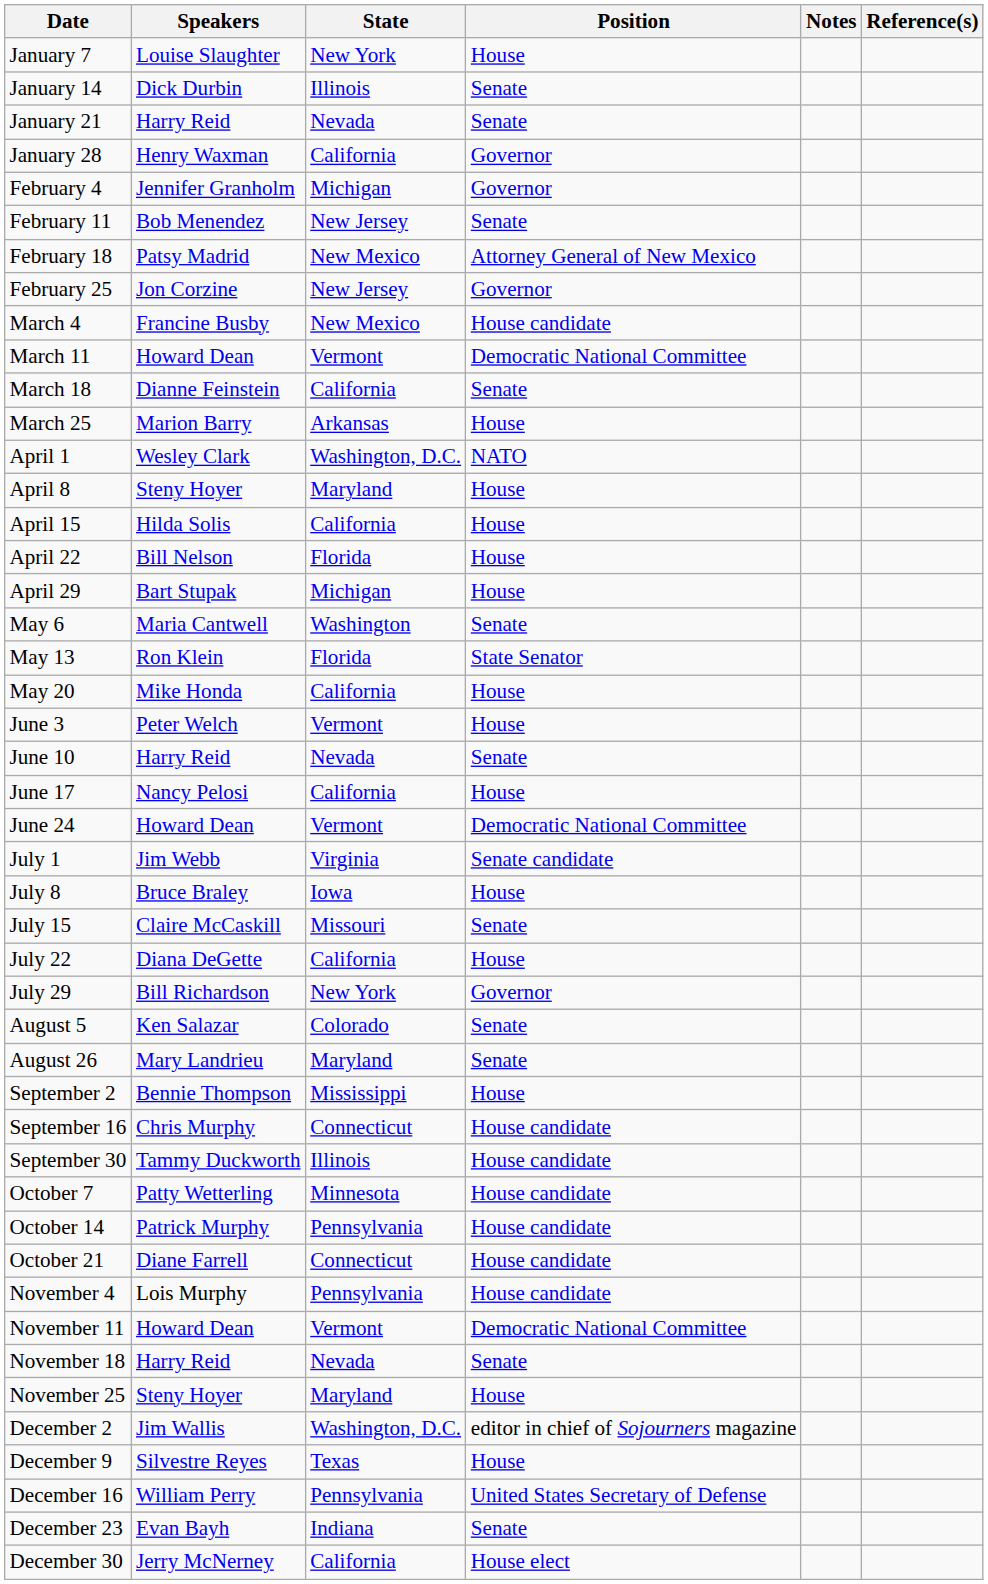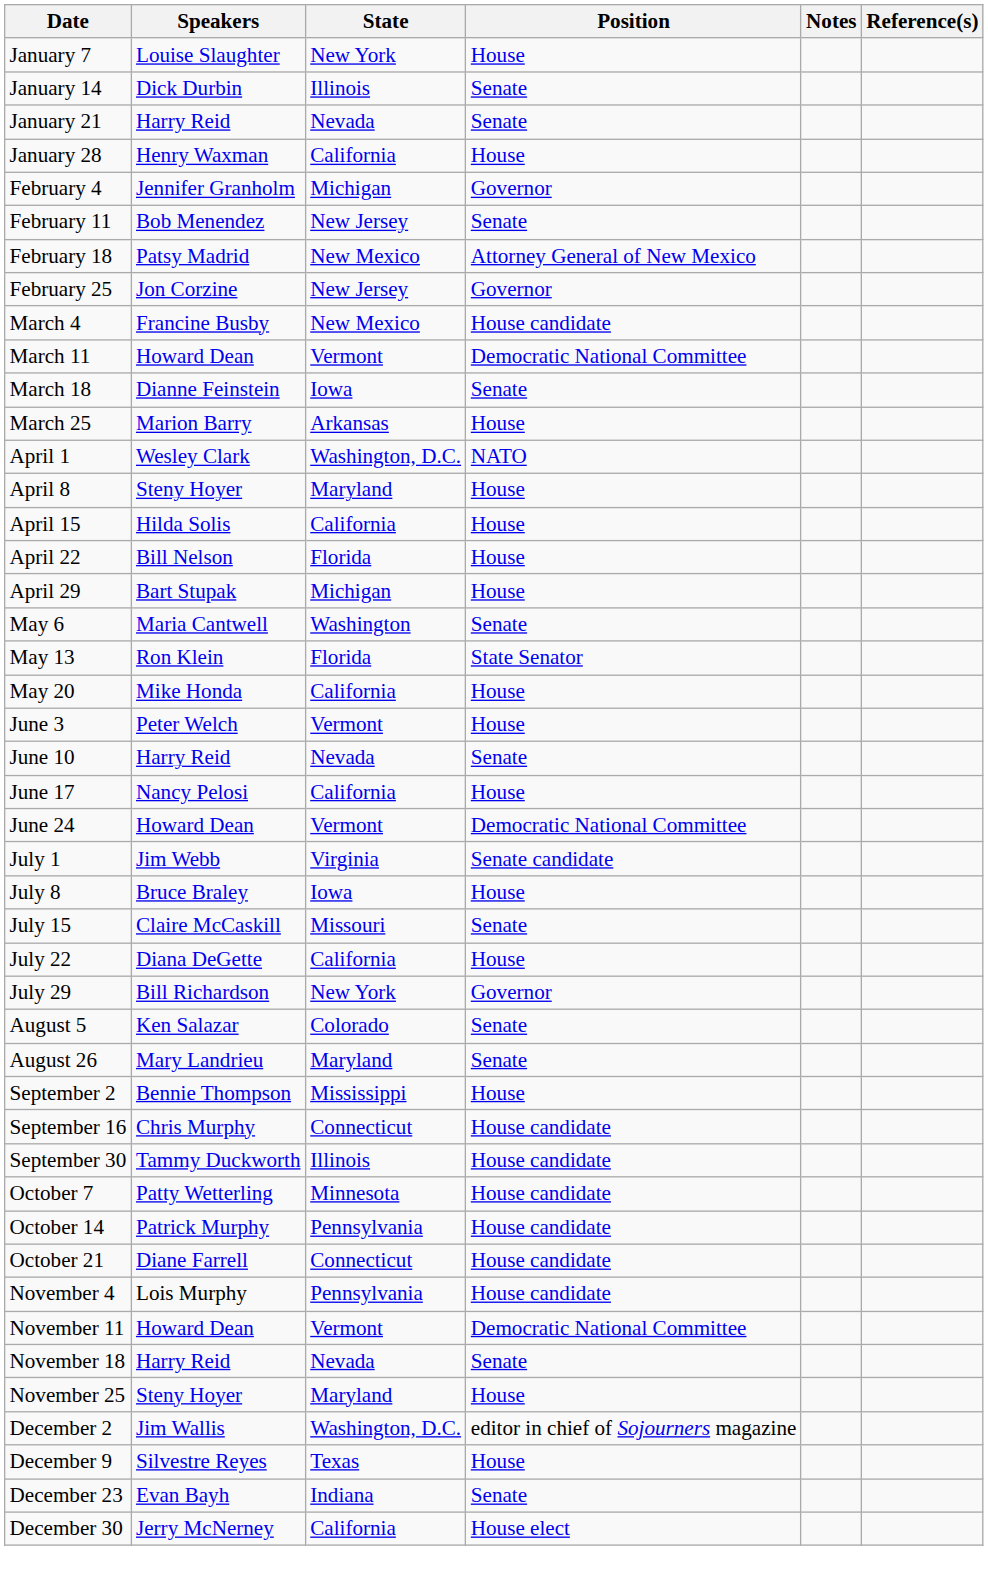January 28 | Position: Governor -> House
March 18 | State: California -> Iowa
- row: December 16 | William Perry | Pennsylvania | United States Secretary of Defense
